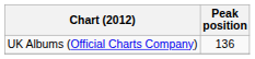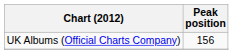UK Albums (Official Charts Company) | Peak position: 136 -> 156
